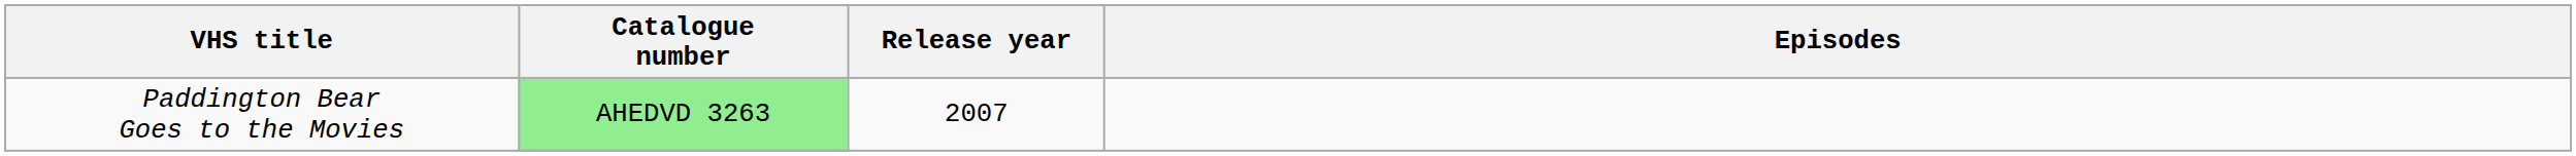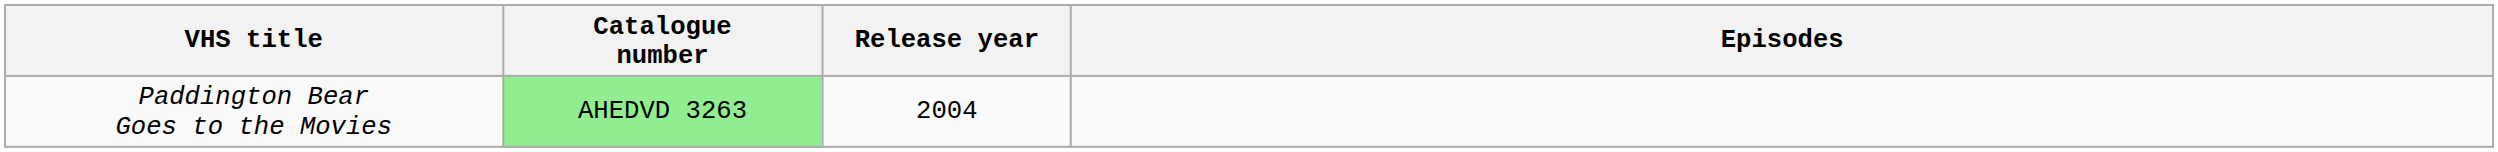Paddington Bear Goes to the Movies | Release year: 2007 -> 2004
